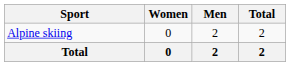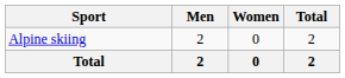columns swapped: Men <-> Women
